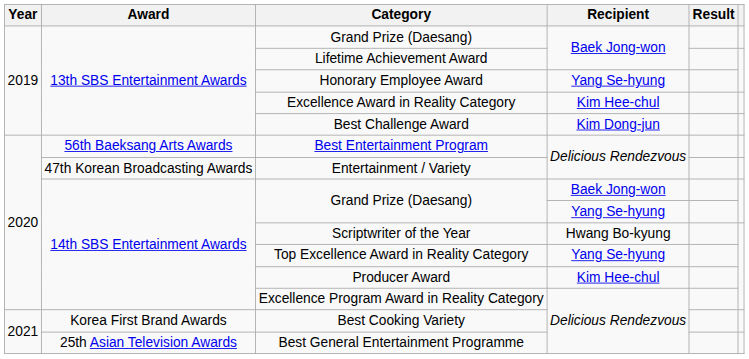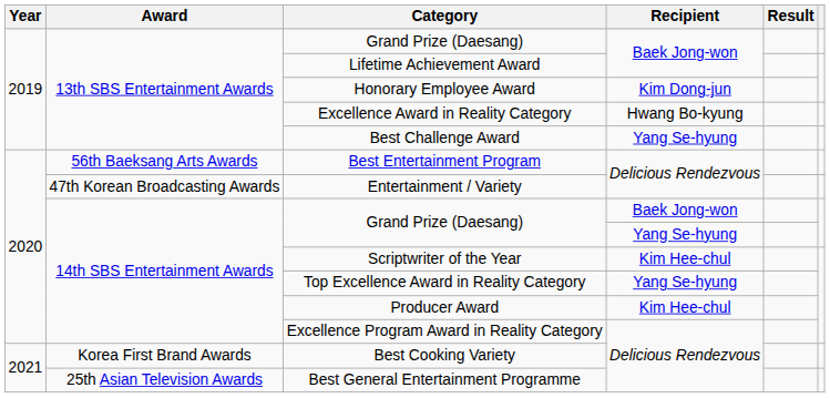Honorary Employee Award | Recipient: Yang Se-hyung -> Kim Dong-jun
Excellence Award in Reality Category | Recipient: Kim Hee-chul -> Hwang Bo-kyung
Best Challenge Award | Recipient: Kim Dong-jun -> Yang Se-hyung
Scriptwriter of the Year | Recipient: Hwang Bo-kyung -> Kim Hee-chul
